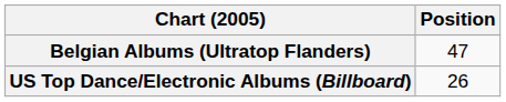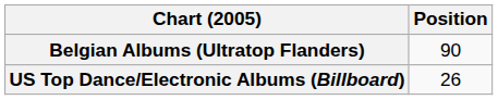Belgian Albums (Ultratop Flanders) | Position: 47 -> 90
